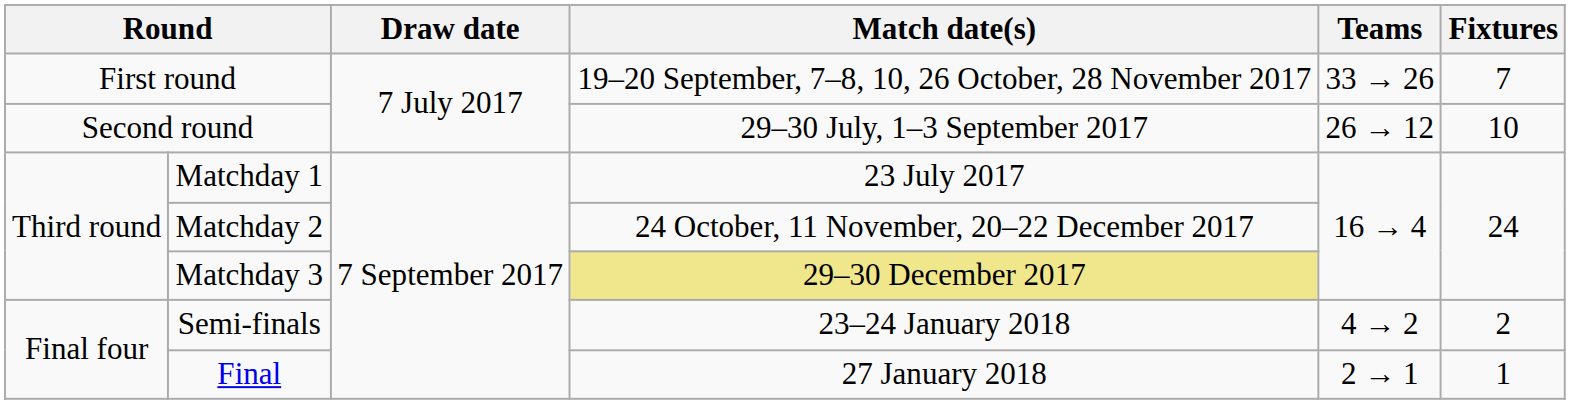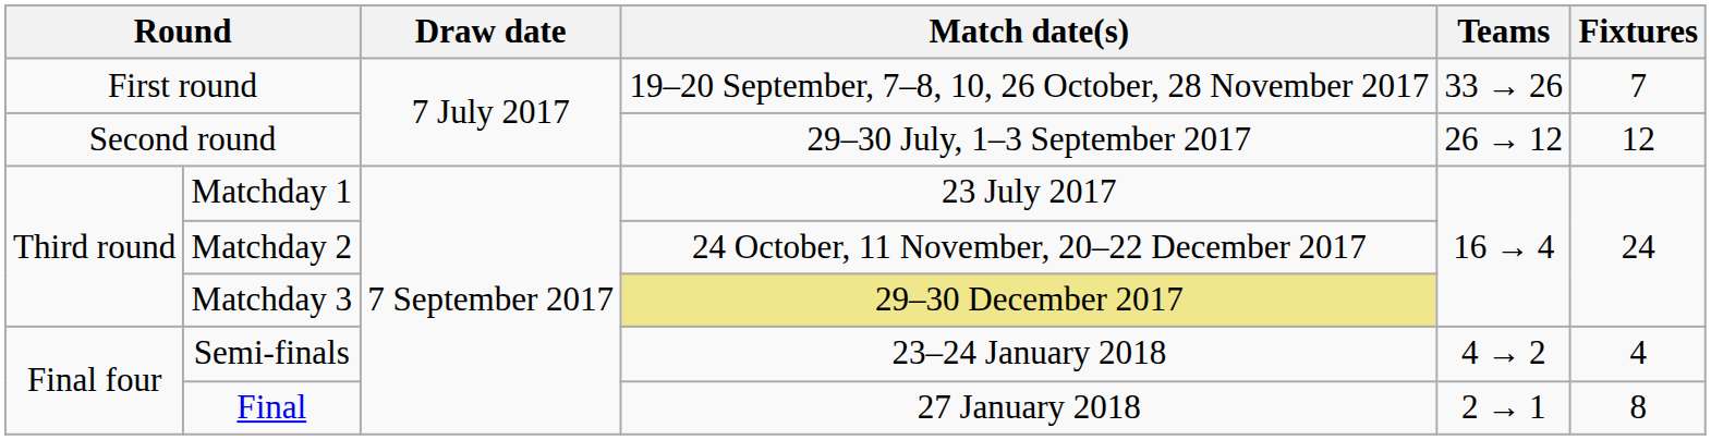Second round | Fixtures: 10 -> 12
Semi-finals | Fixtures: 2 -> 4
Final | Fixtures: 1 -> 8
